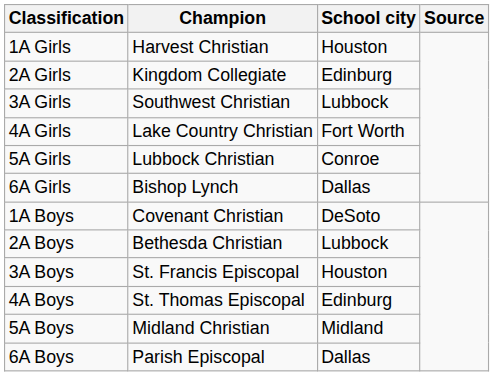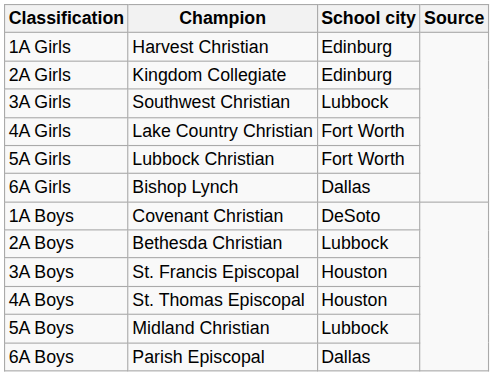1A Girls | School city: Houston -> Edinburg
5A Girls | School city: Conroe -> Fort Worth
4A Boys | School city: Edinburg -> Houston
5A Boys | School city: Midland -> Lubbock
